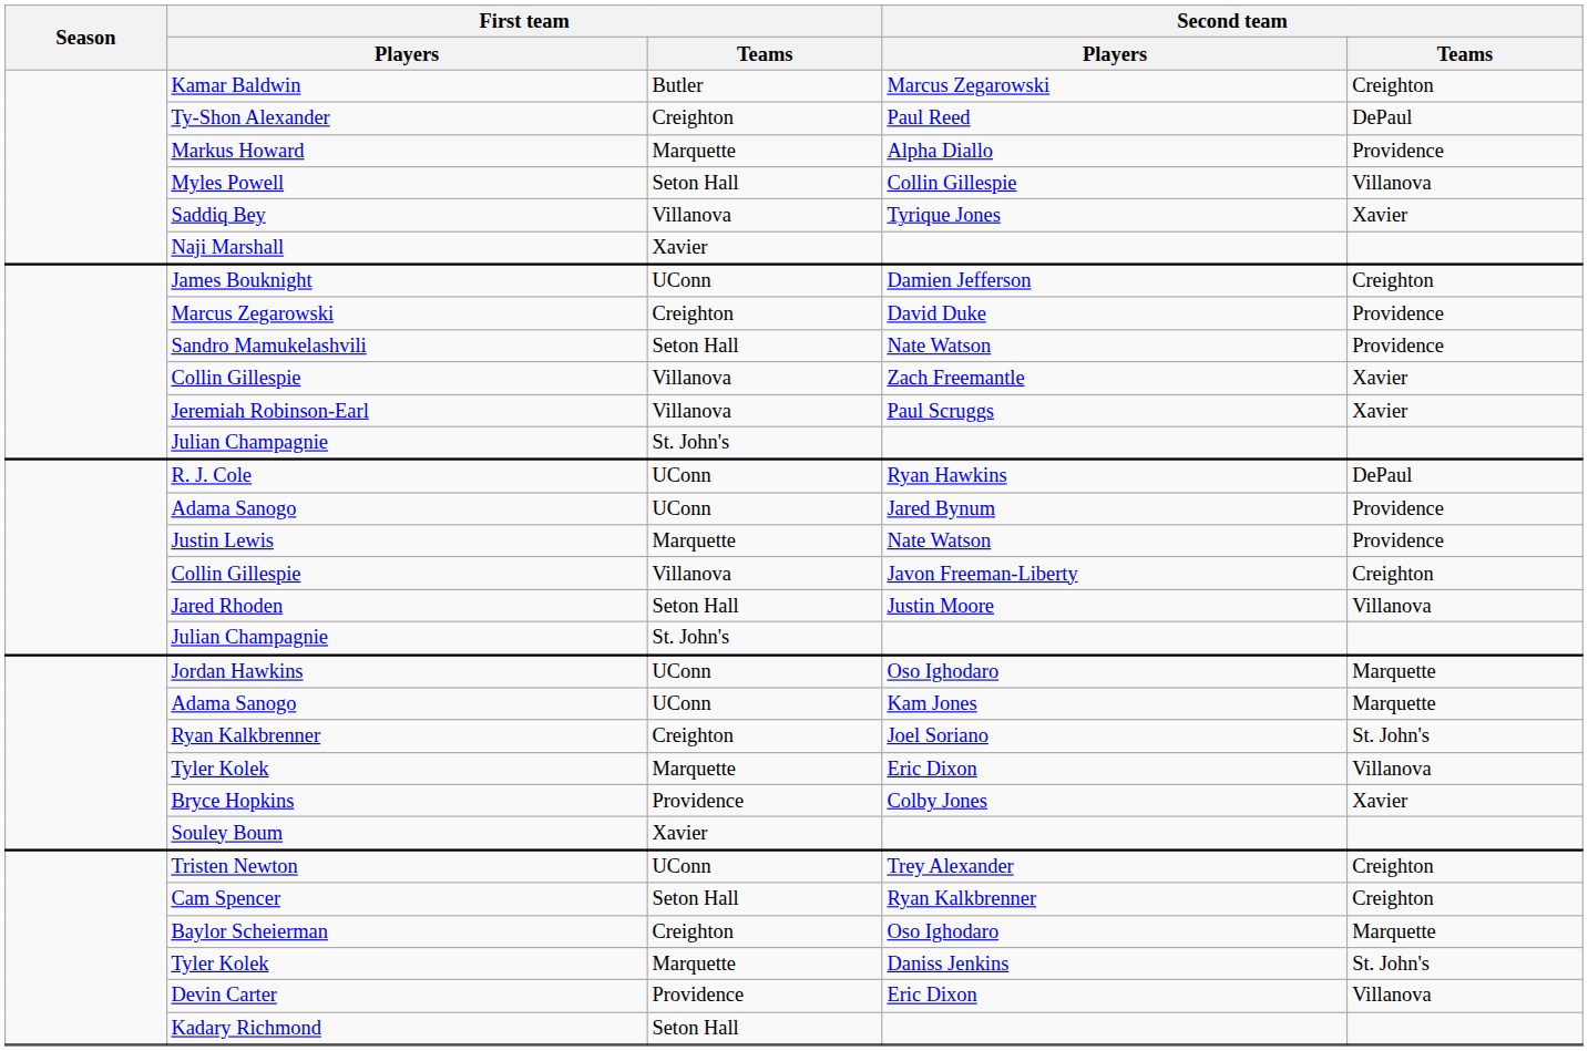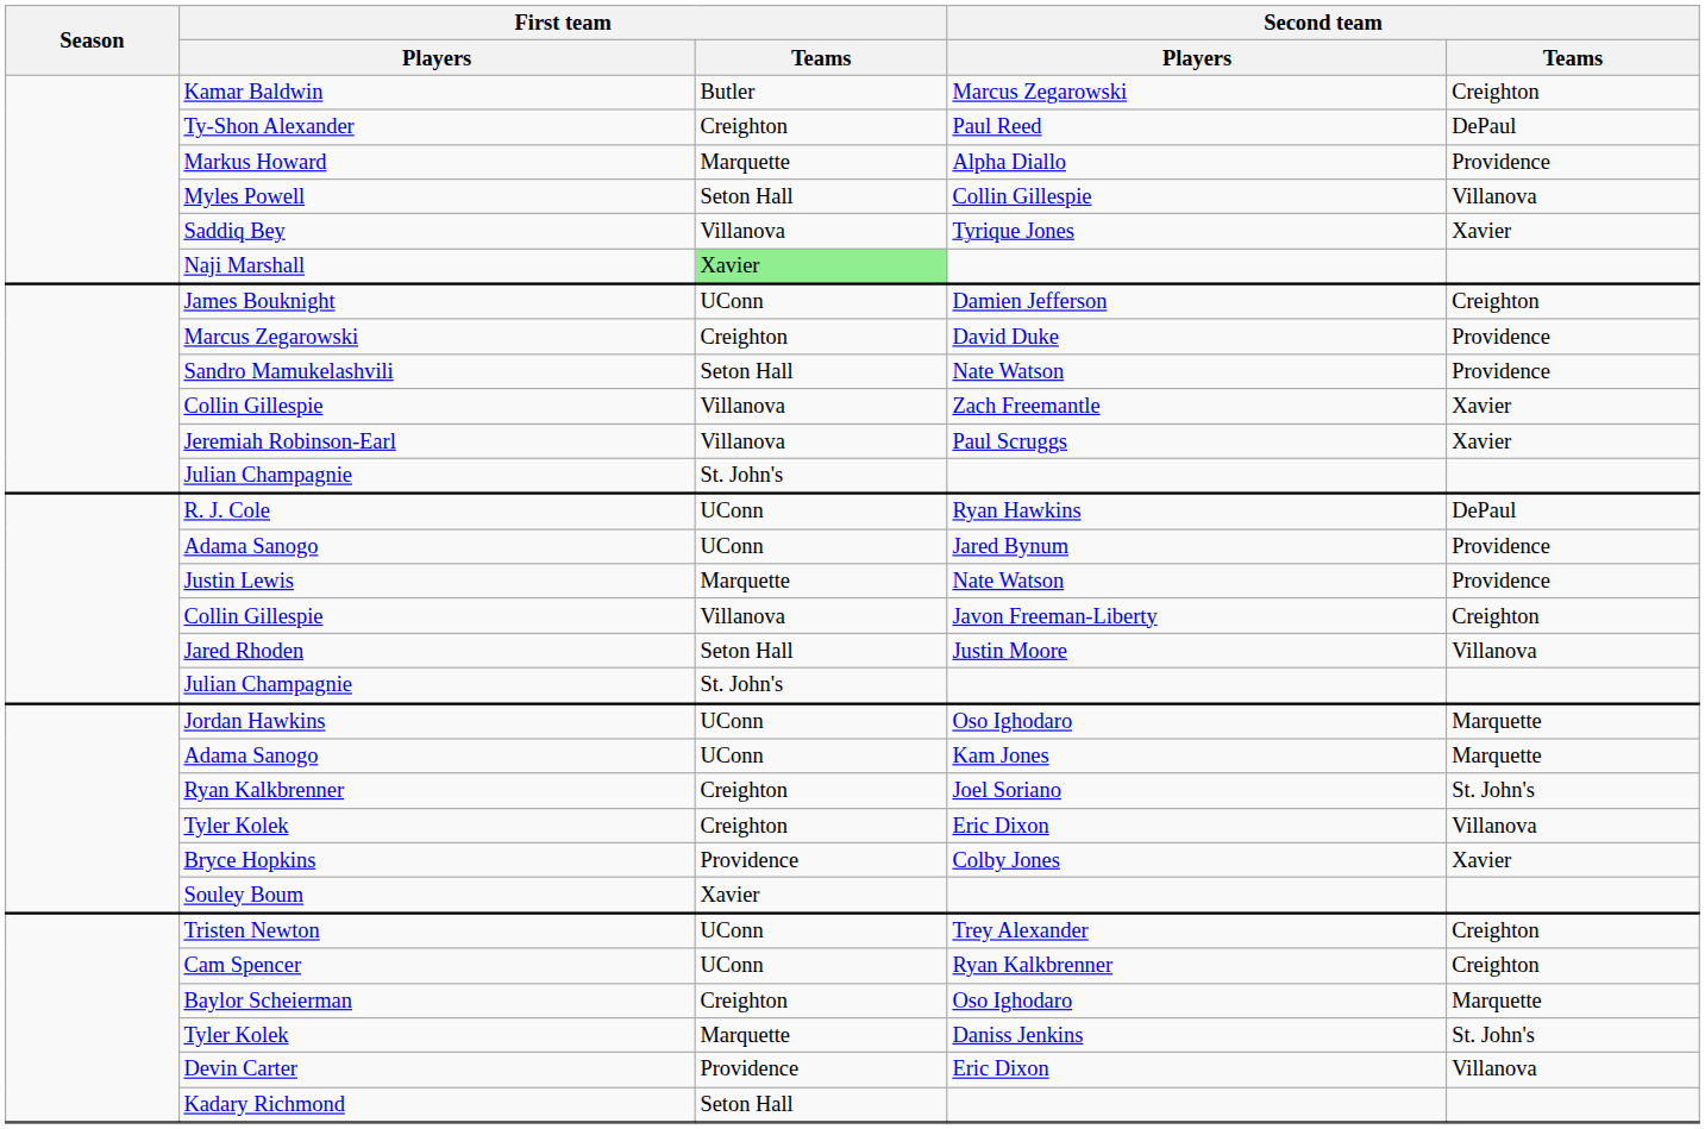Naji Marshall | First team / Teams: no background -> lightgreen background
Tyler Kolek / Eric Dixon | First team / Teams: Marquette -> Creighton
Cam Spencer | First team / Teams: Seton Hall -> UConn
